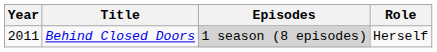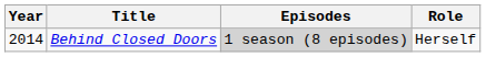Behind Closed Doors | Year: 2011 -> 2014
